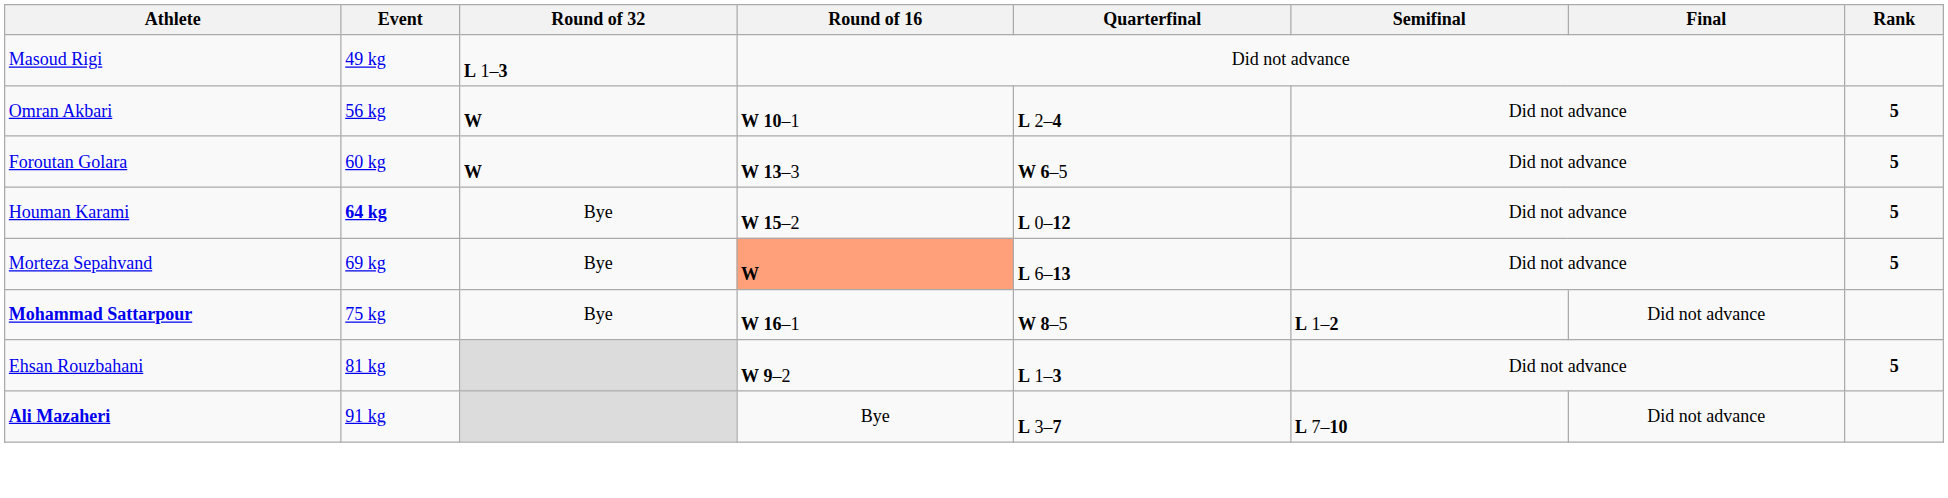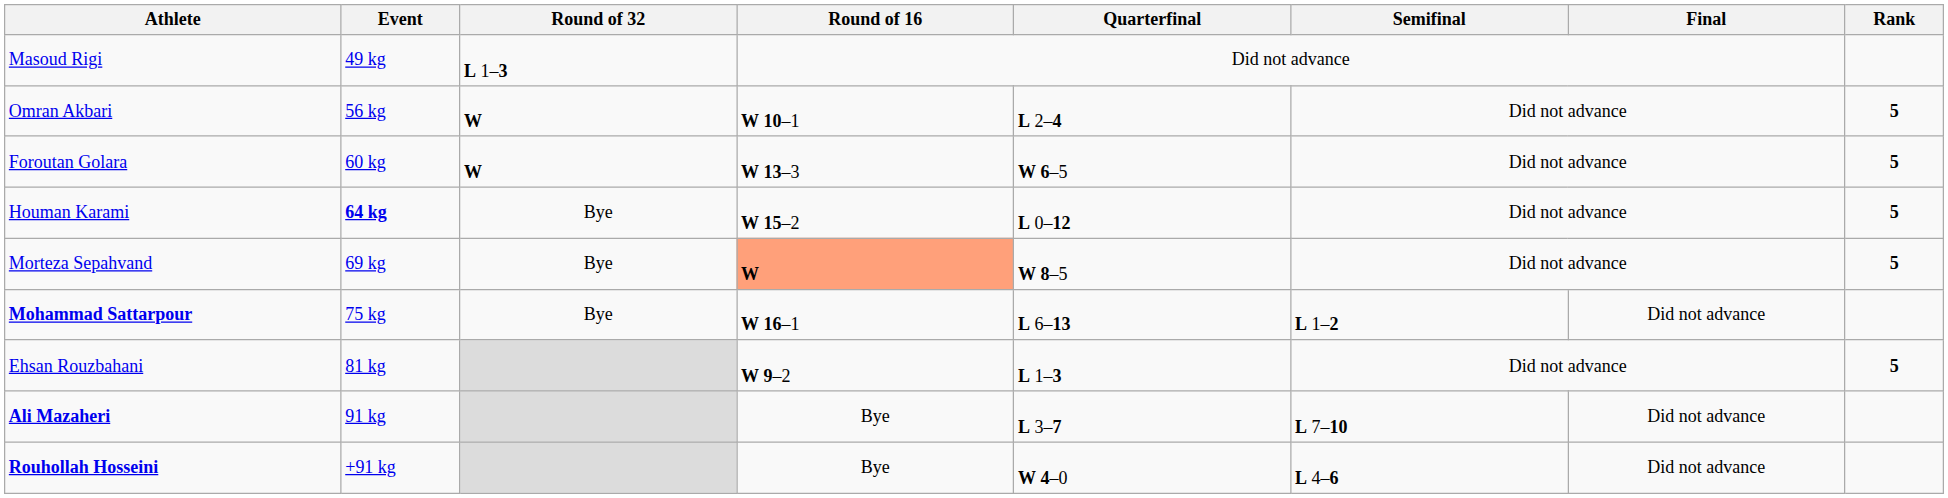Morteza Sepahvand | Quarterfinal: L 6–13 -> W 8–5
Mohammad Sattarpour | Quarterfinal: W 8–5 -> L 6–13
+ row: Rouhollah Hosseini | +91 kg | Bye | W 4–0 | L 4–6 | Did not advance
